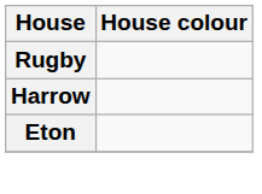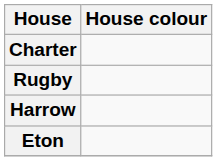+ row: Charter
